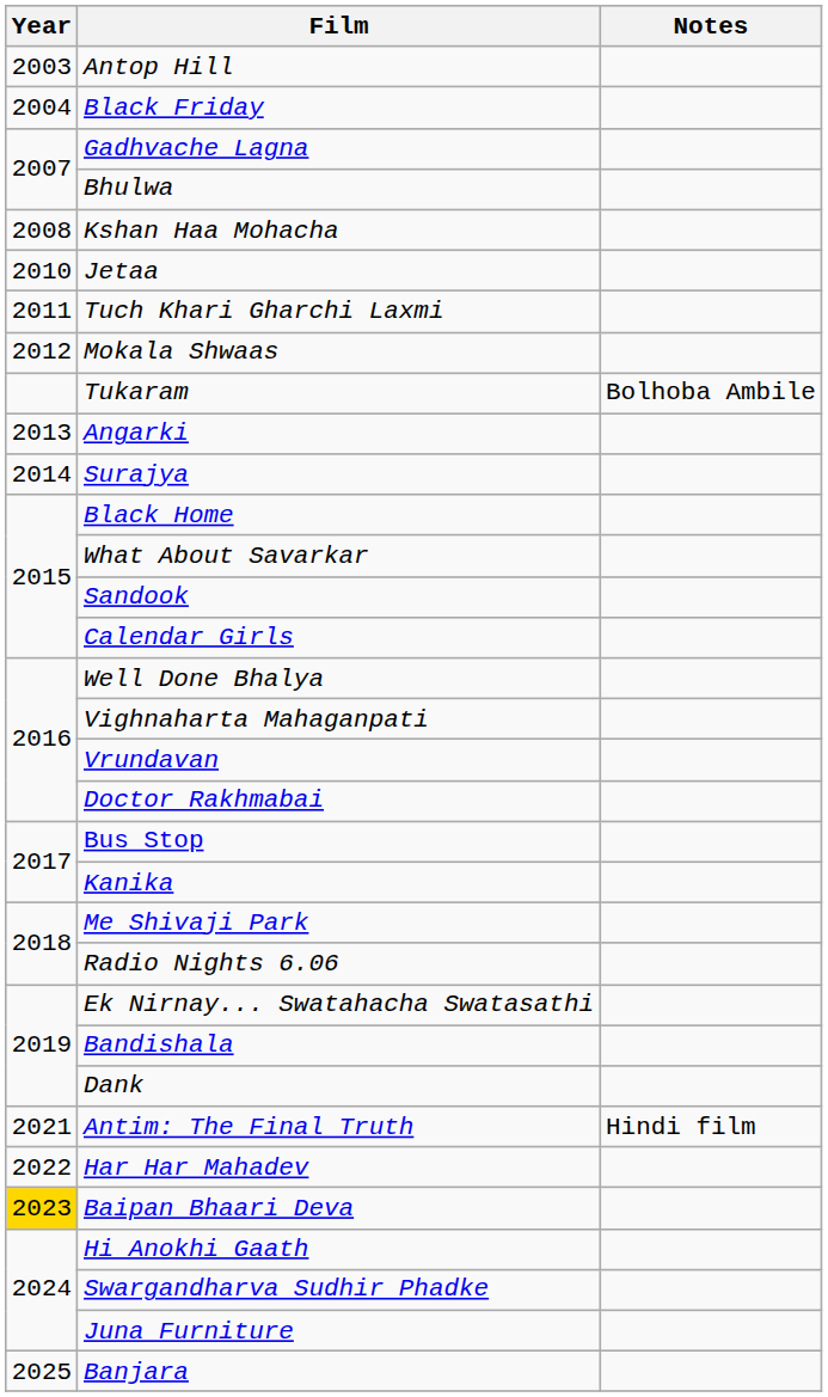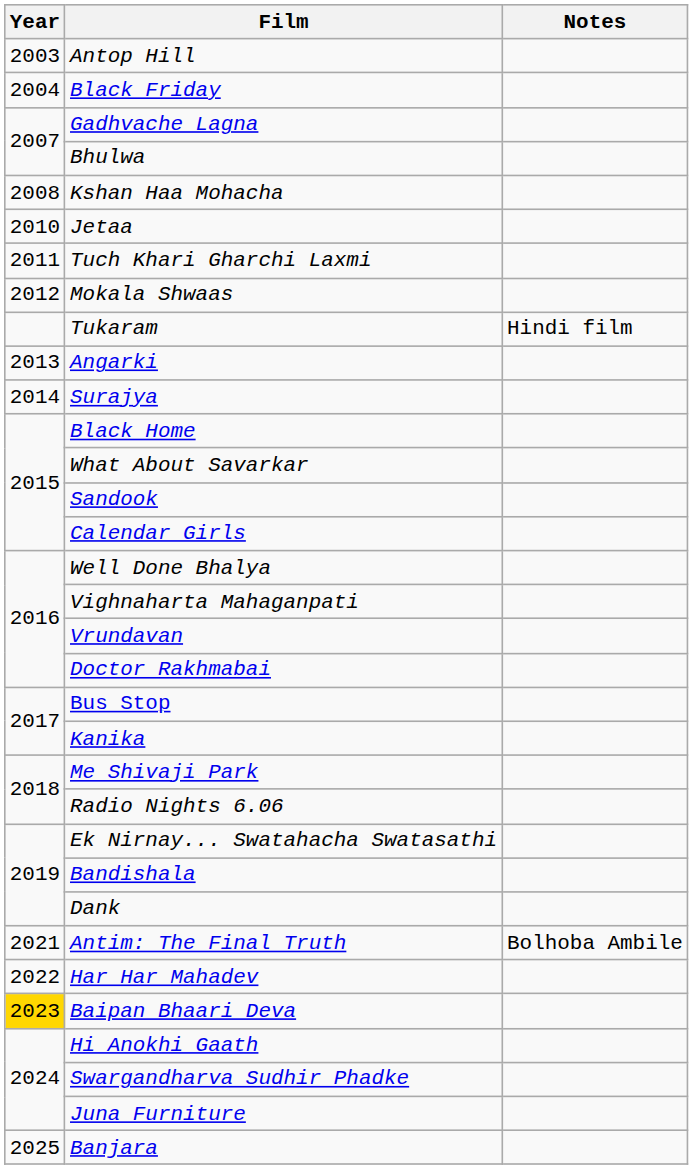Tukaram | Notes: Bolhoba Ambile -> Hindi film
Antim: The Final Truth | Notes: Hindi film -> Bolhoba Ambile
